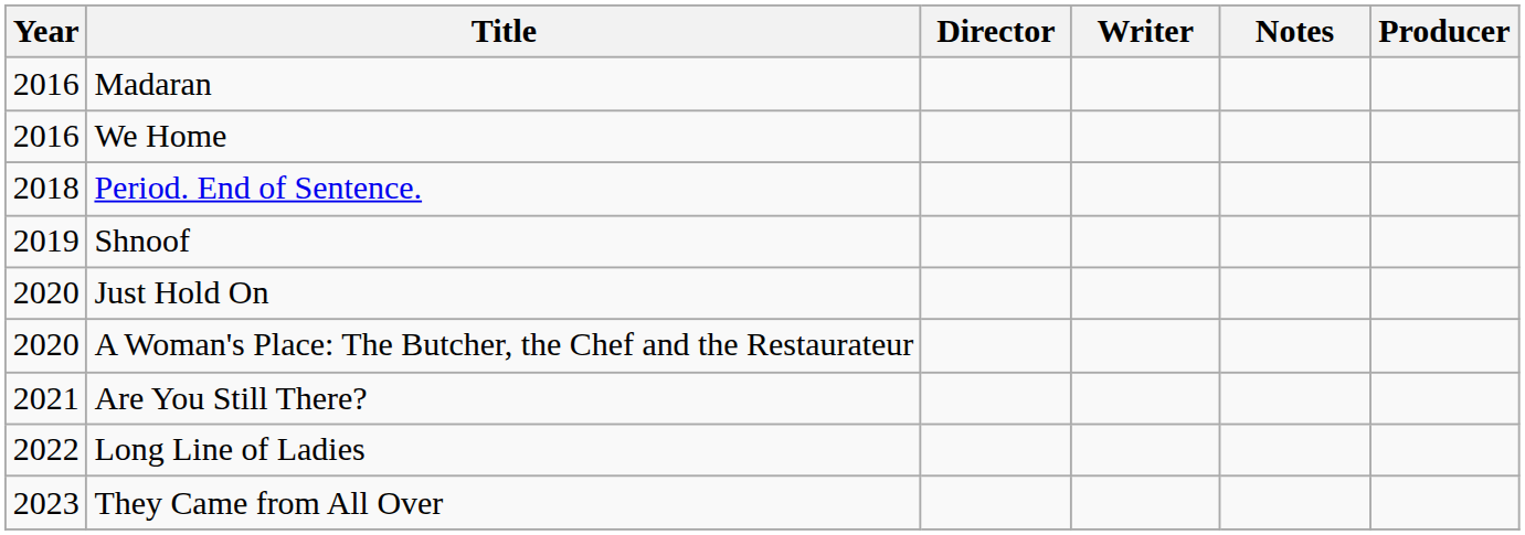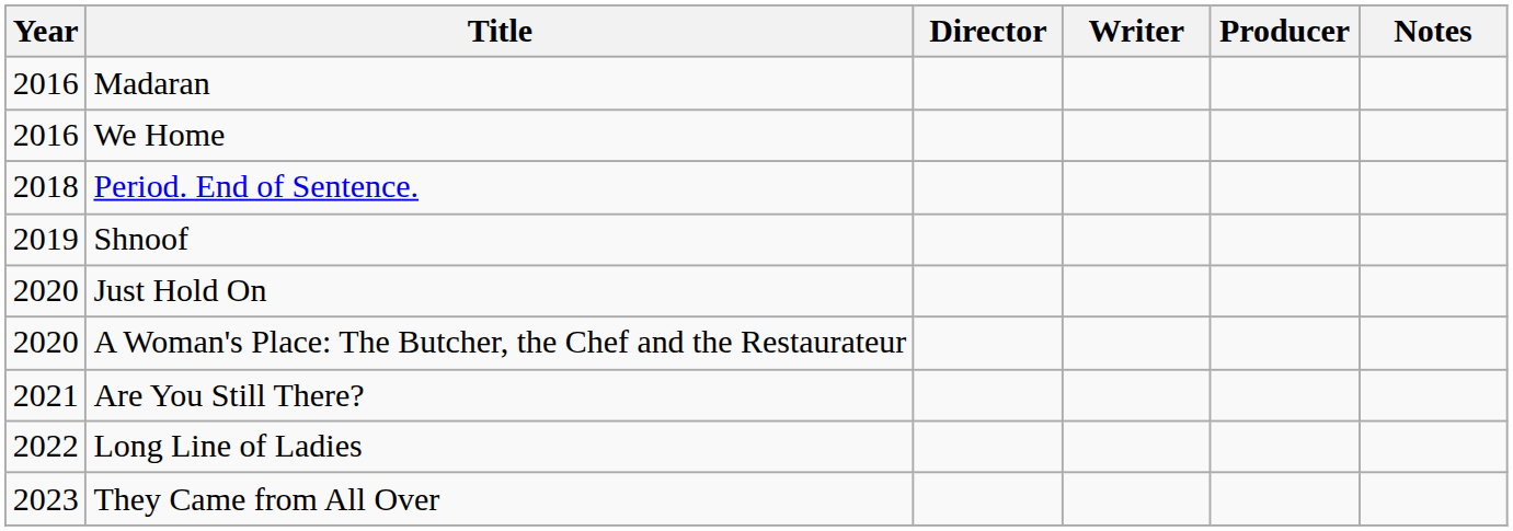columns swapped: Producer <-> Notes
